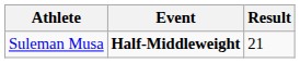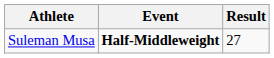Suleman Musa | Result: 21 -> 27
